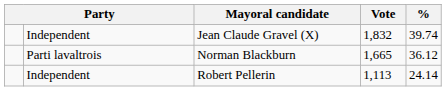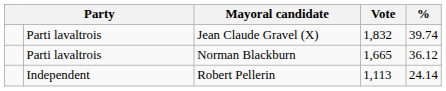Jean Claude Gravel (X) | column 2: Independent -> Parti lavaltrois
